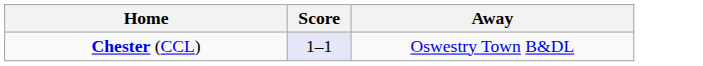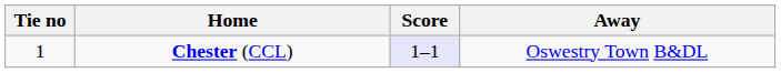+ column: Tie no | 1
